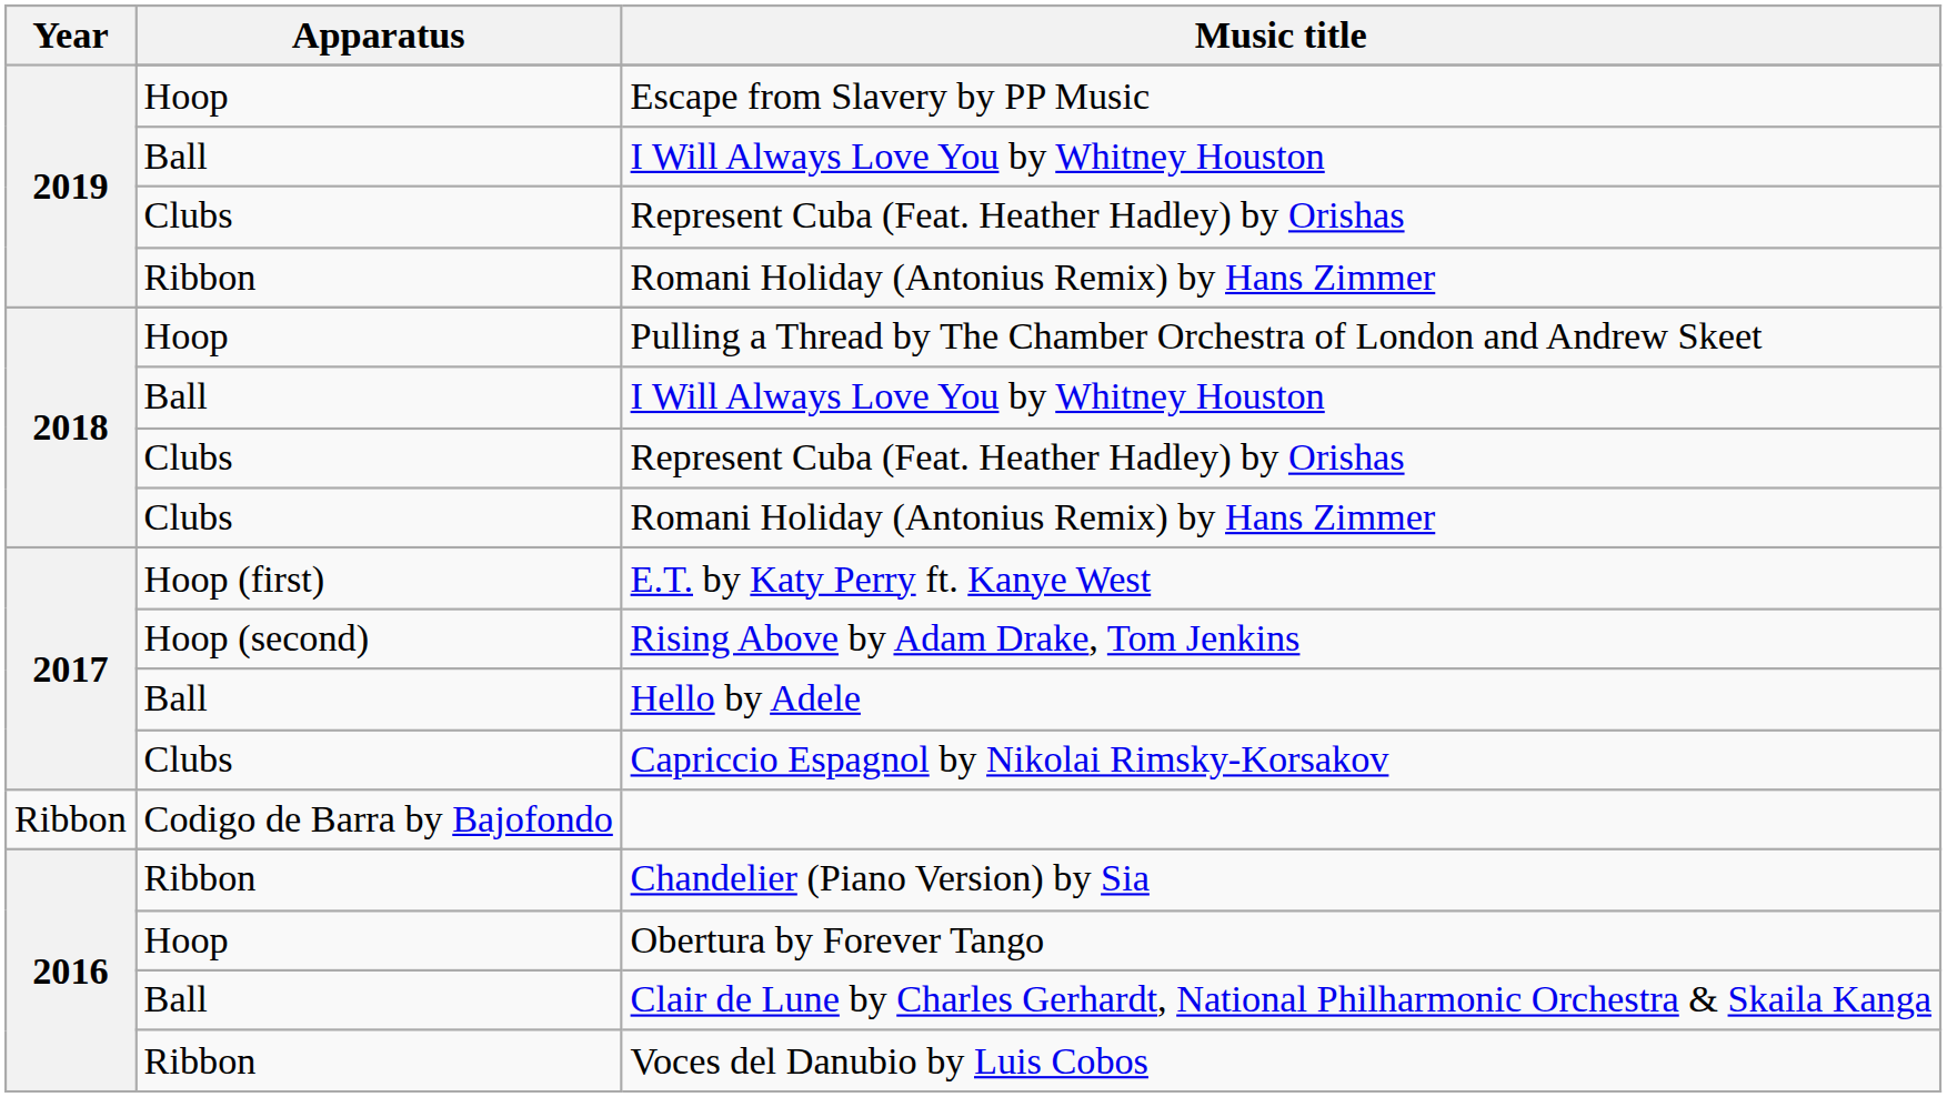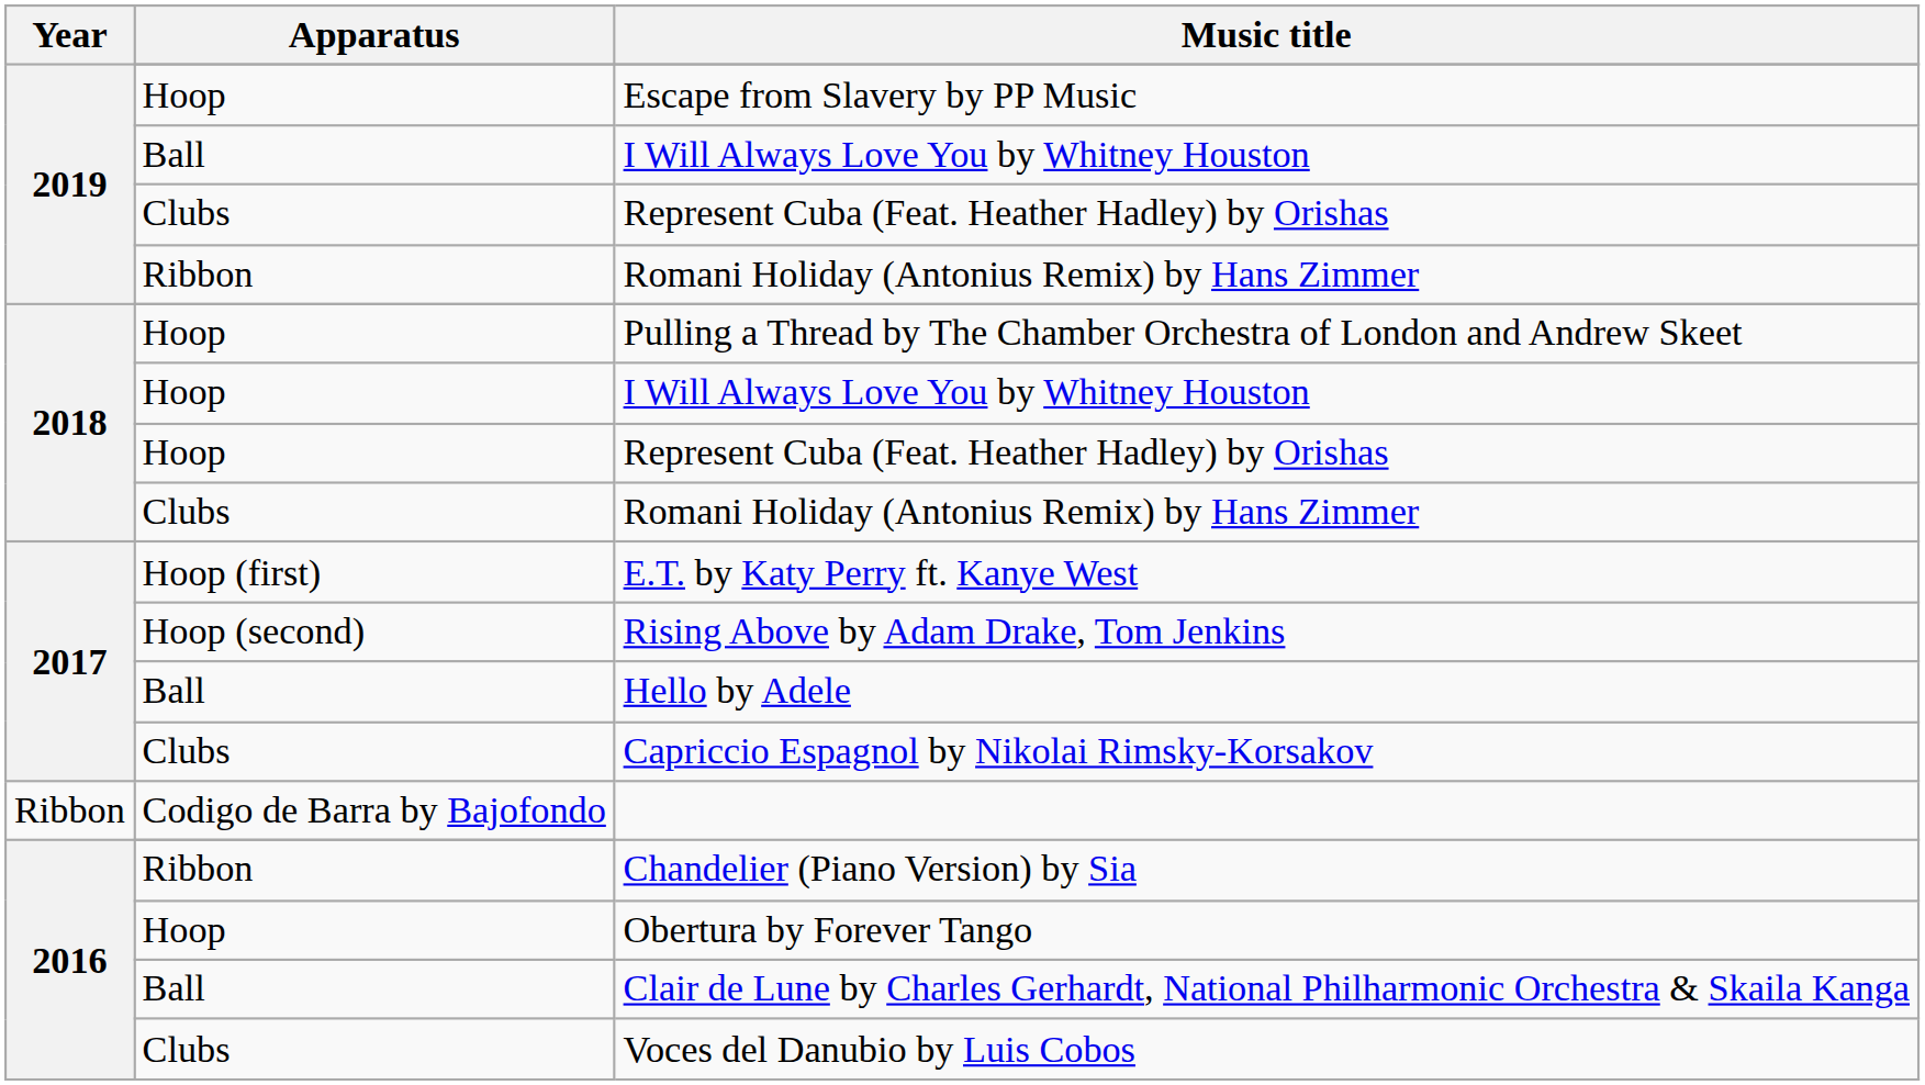2018 / I Will Always Love You by Whitney Houston | Apparatus: Ball -> Hoop
2018 / Represent Cuba (Feat. Heather Hadley) by Orishas | Apparatus: Clubs -> Hoop
Voces del Danubio by Luis Cobos | Apparatus: Ribbon -> Clubs
